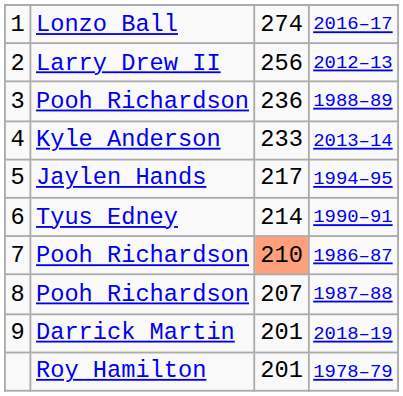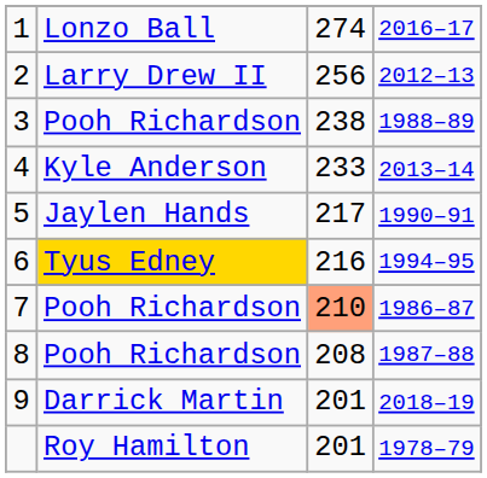3 | column 3: 236 -> 238
5 | column 4: 1994–95 -> 1990–91
6 | column 2: no background -> gold background
6 | column 3: 214 -> 216
6 | column 4: 1990–91 -> 1994–95
8 | column 3: 207 -> 208
